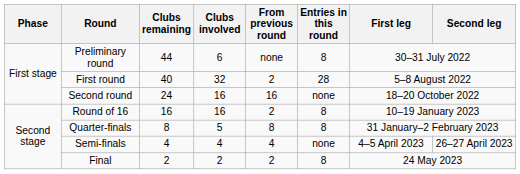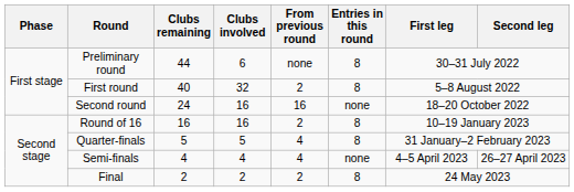First round | Entries in this round: 28 -> 8
Quarter-finals | Clubs remaining: 8 -> 5
Quarter-finals | From previous round: 8 -> 4
